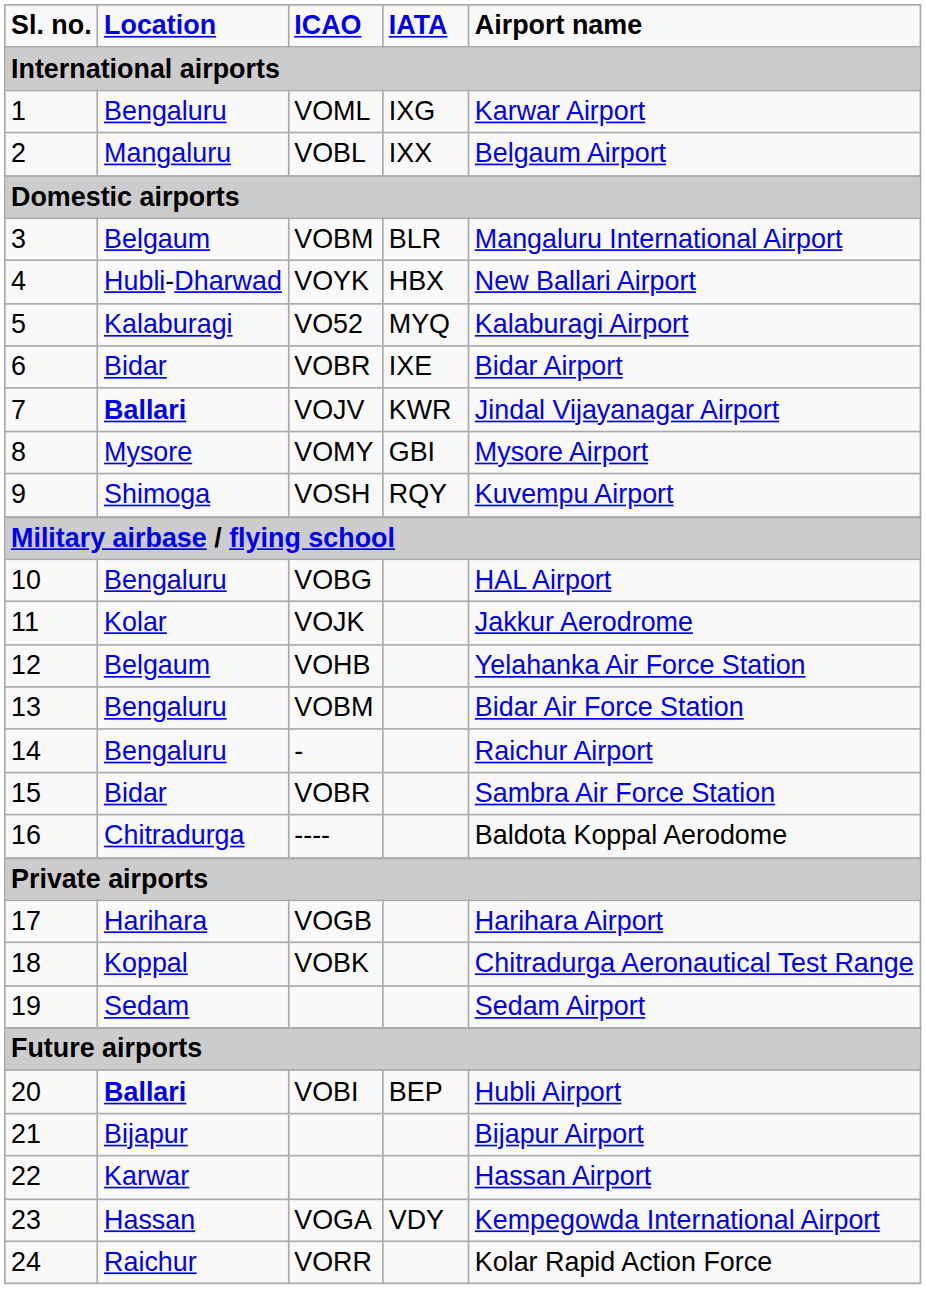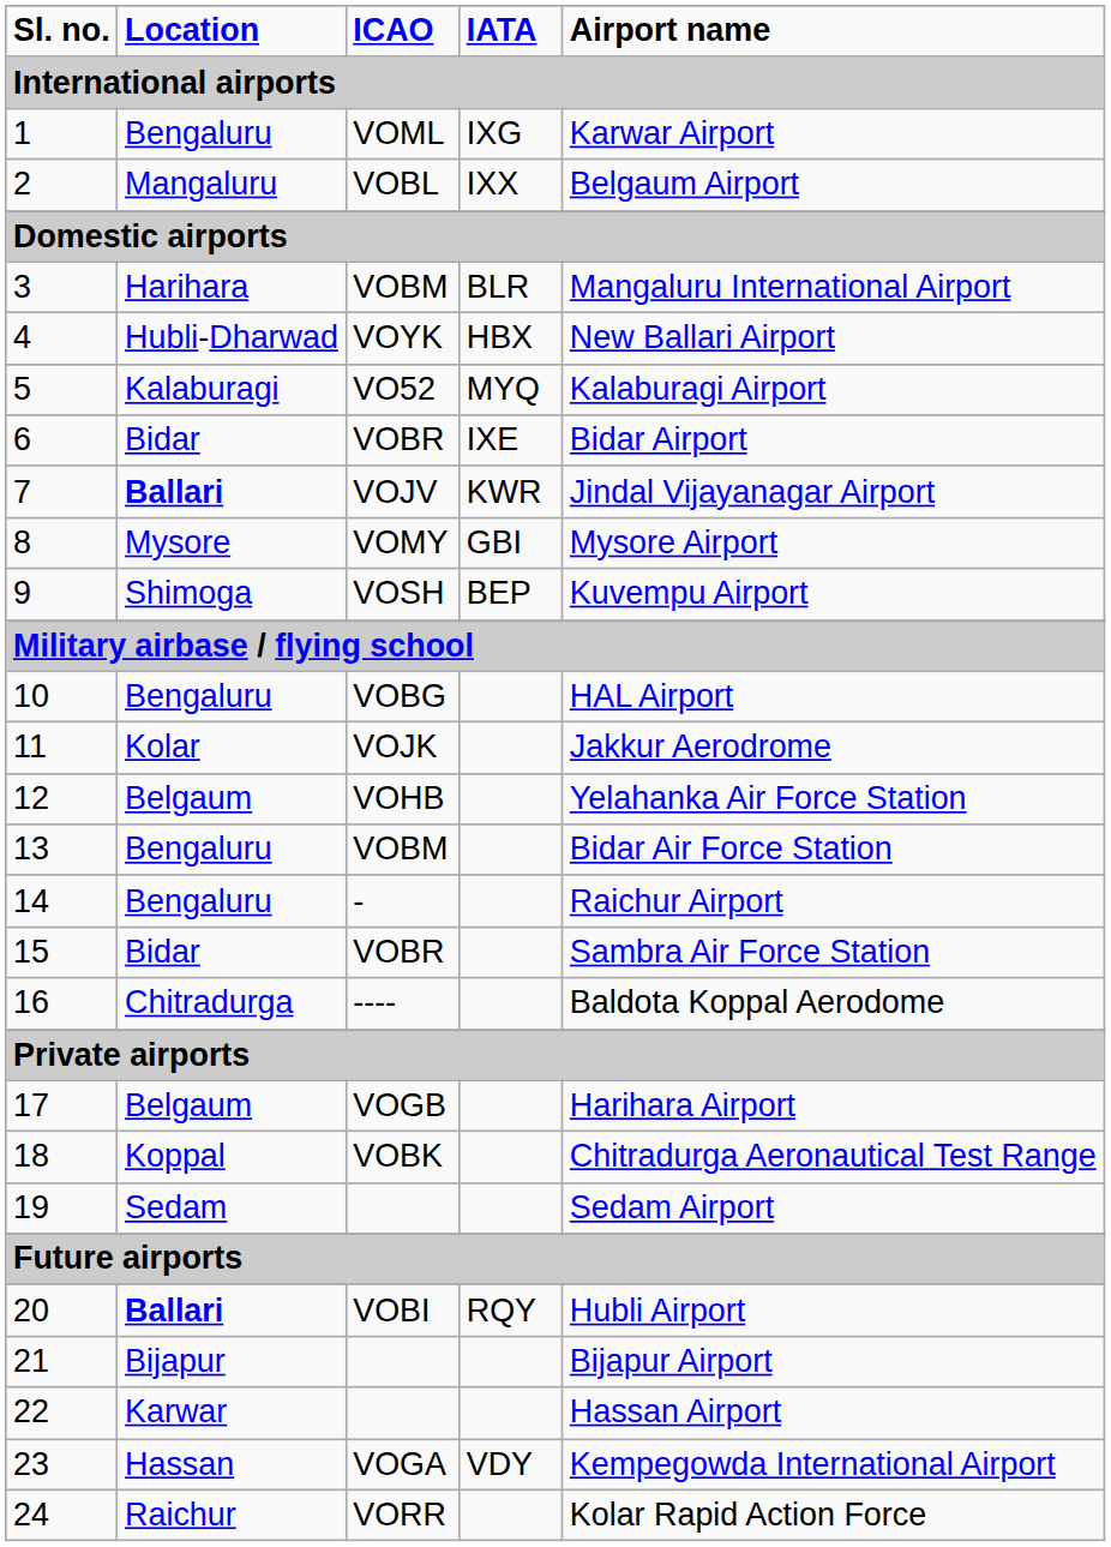3 | column 2: Belgaum -> Harihara
9 | column 4: RQY -> BEP
17 | column 2: Harihara -> Belgaum
20 | column 4: BEP -> RQY
